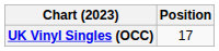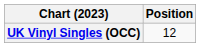UK Vinyl Singles (OCC) | Position: 17 -> 12
